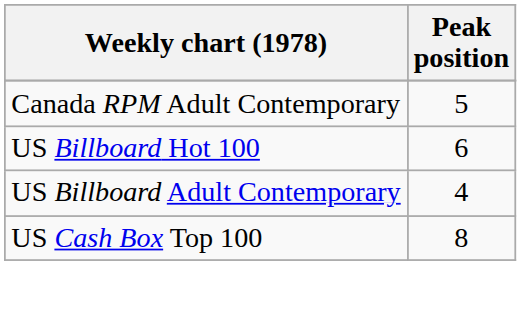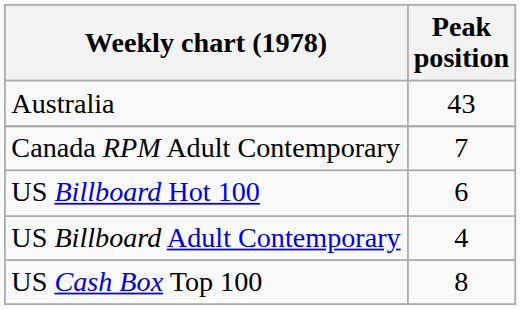+ row: Australia | 43
Canada RPM Adult Contemporary | Peak position: 5 -> 7
